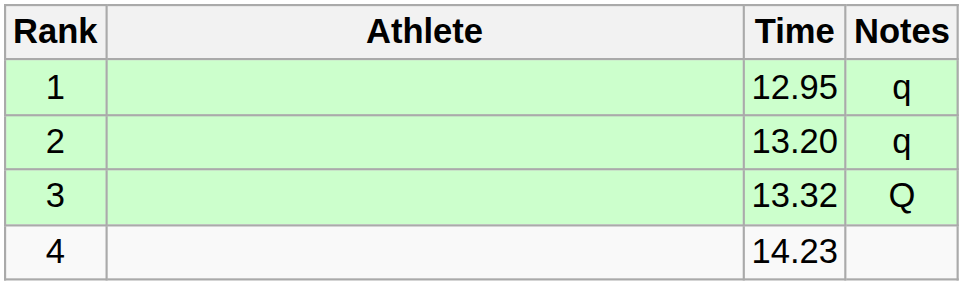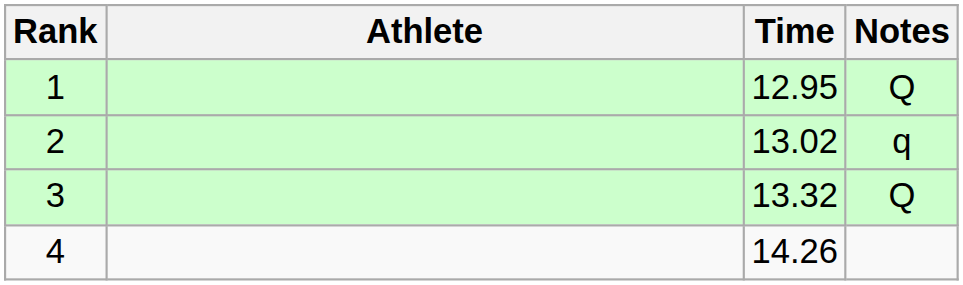1 | Notes: q -> Q
2 | Time: 13.20 -> 13.02
4 | Time: 14.23 -> 14.26
